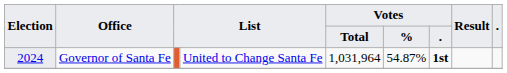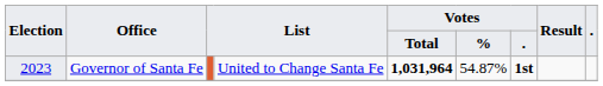Governor of Santa Fe | Election: 2024 -> 2023
Governor of Santa Fe | Votes / Total: normal -> bold
